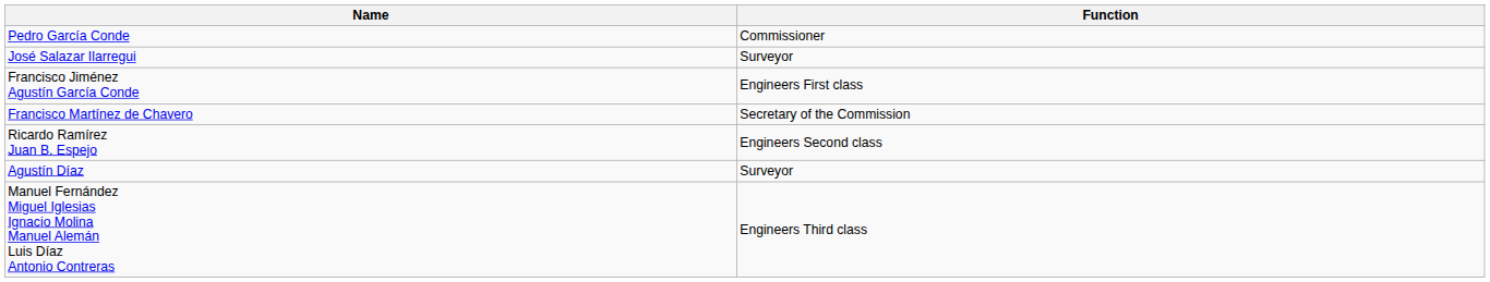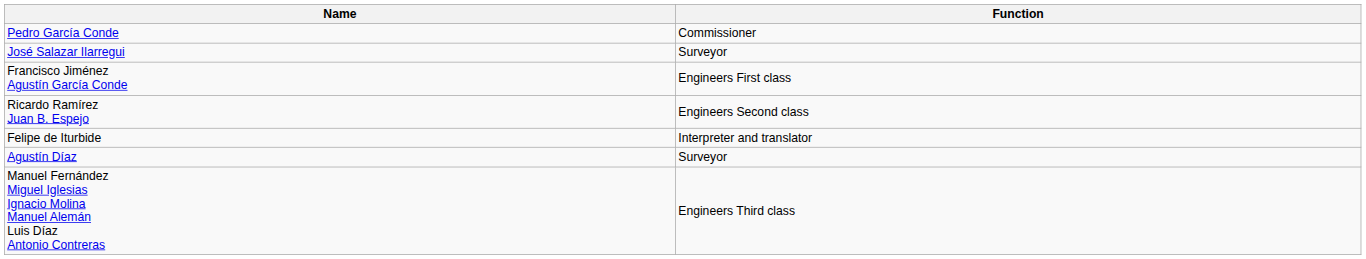- row: Francisco Martínez de Chavero | Secretary of the Commission
+ row: Felipe de Iturbide | Interpreter and translator
